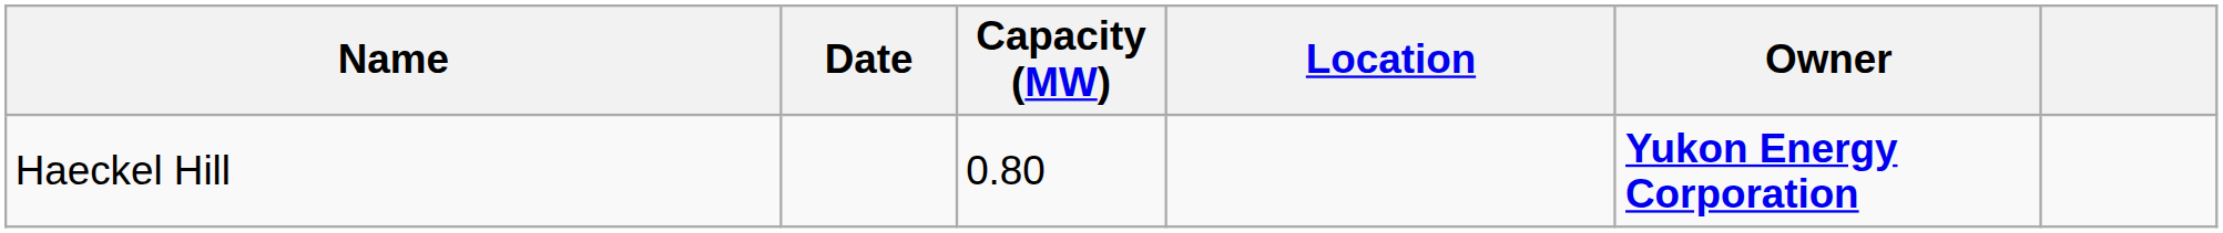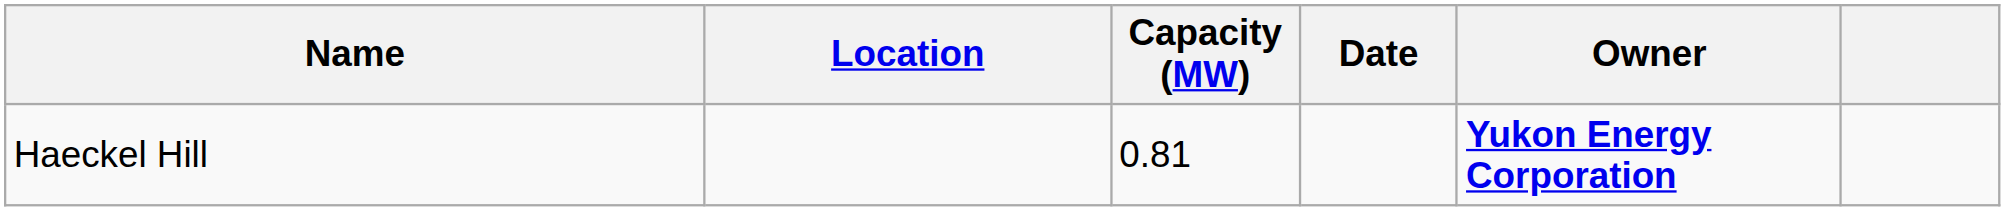columns swapped: Location <-> Date
Haeckel Hill | Capacity (MW): 0.80 -> 0.81
